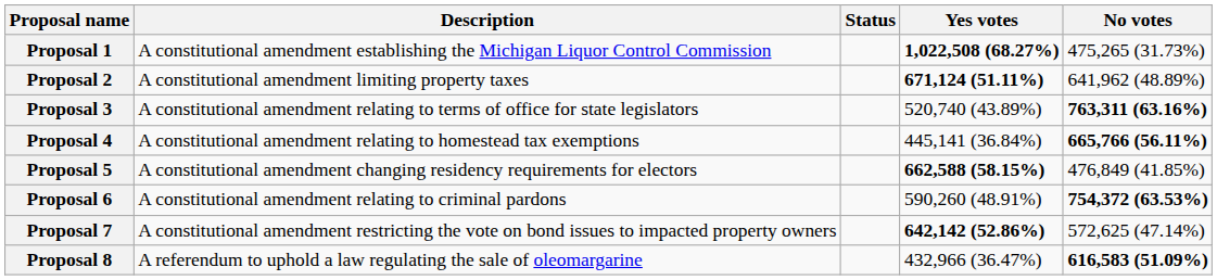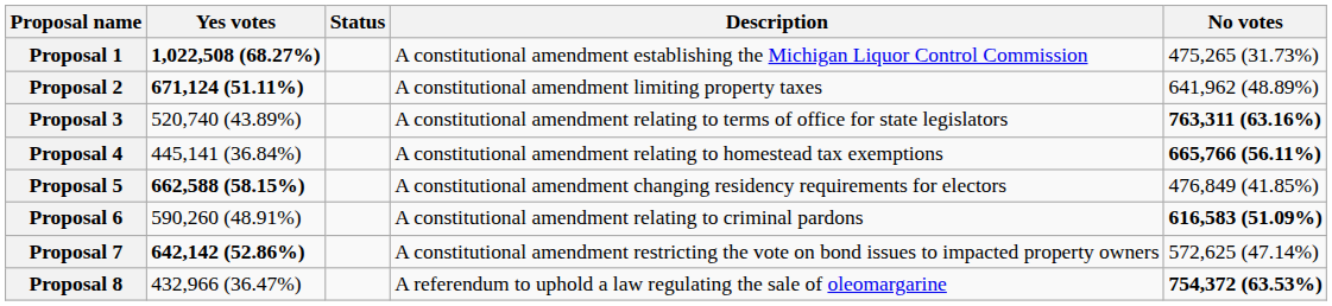columns swapped: Description <-> Yes votes
Proposal 6 | No votes: 754,372 (63.53%) -> 616,583 (51.09%)
Proposal 8 | No votes: 616,583 (51.09%) -> 754,372 (63.53%)
